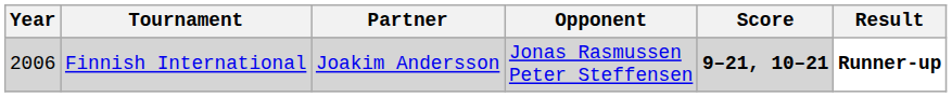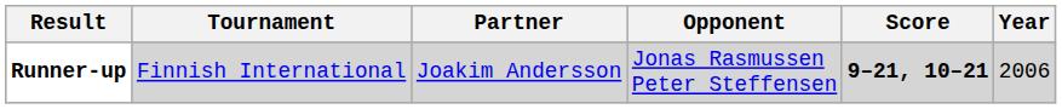columns swapped: Year <-> Result
